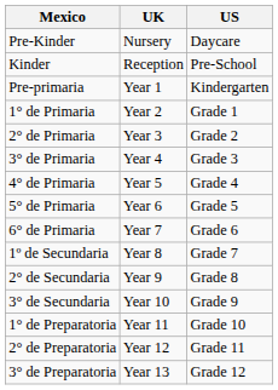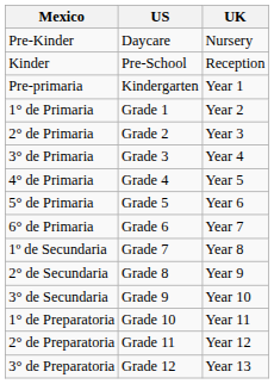columns swapped: US <-> UK
